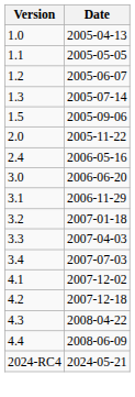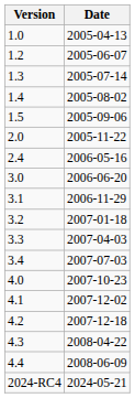- row: 1.1 | 2005-05-05
+ row: 1.4 | 2005-08-02
+ row: 4.0 | 2007-10-23
